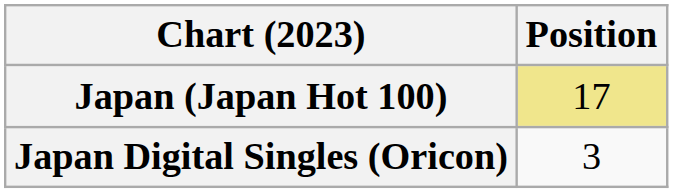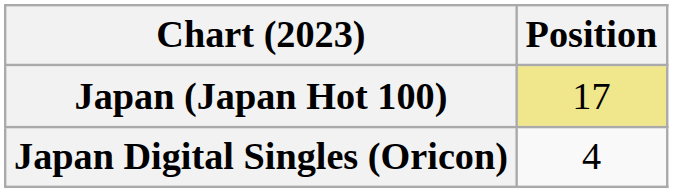Japan Digital Singles (Oricon) | Position: 3 -> 4
